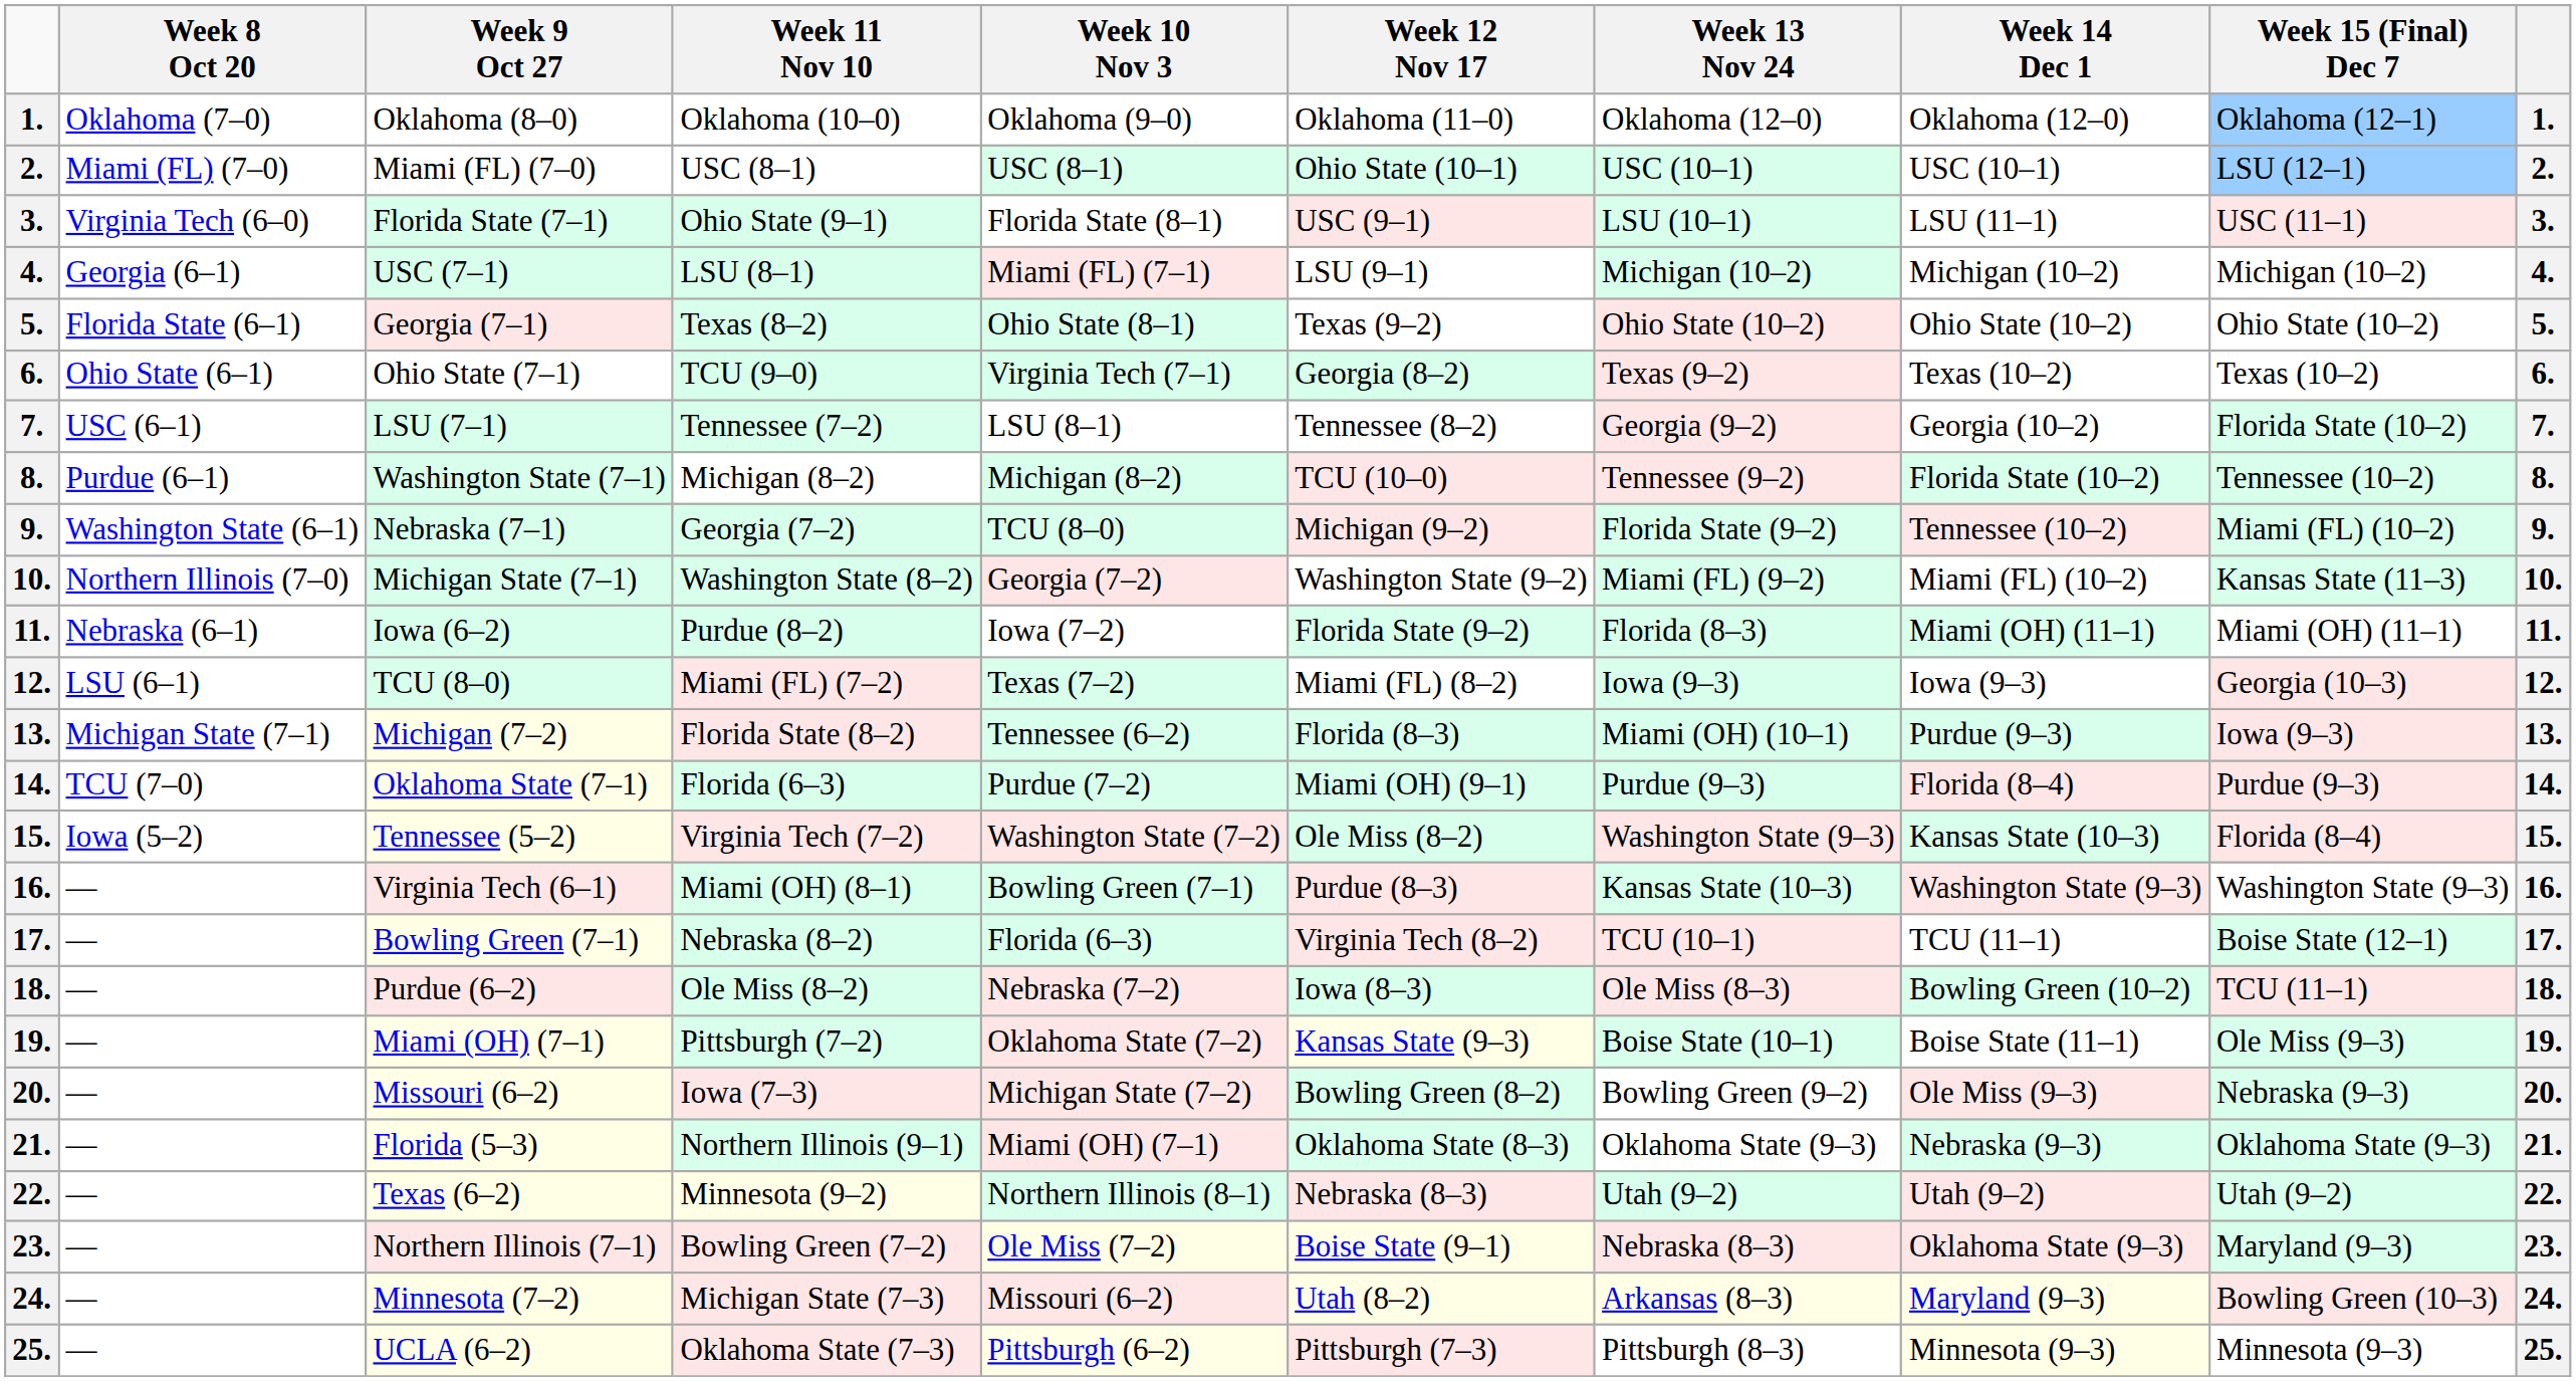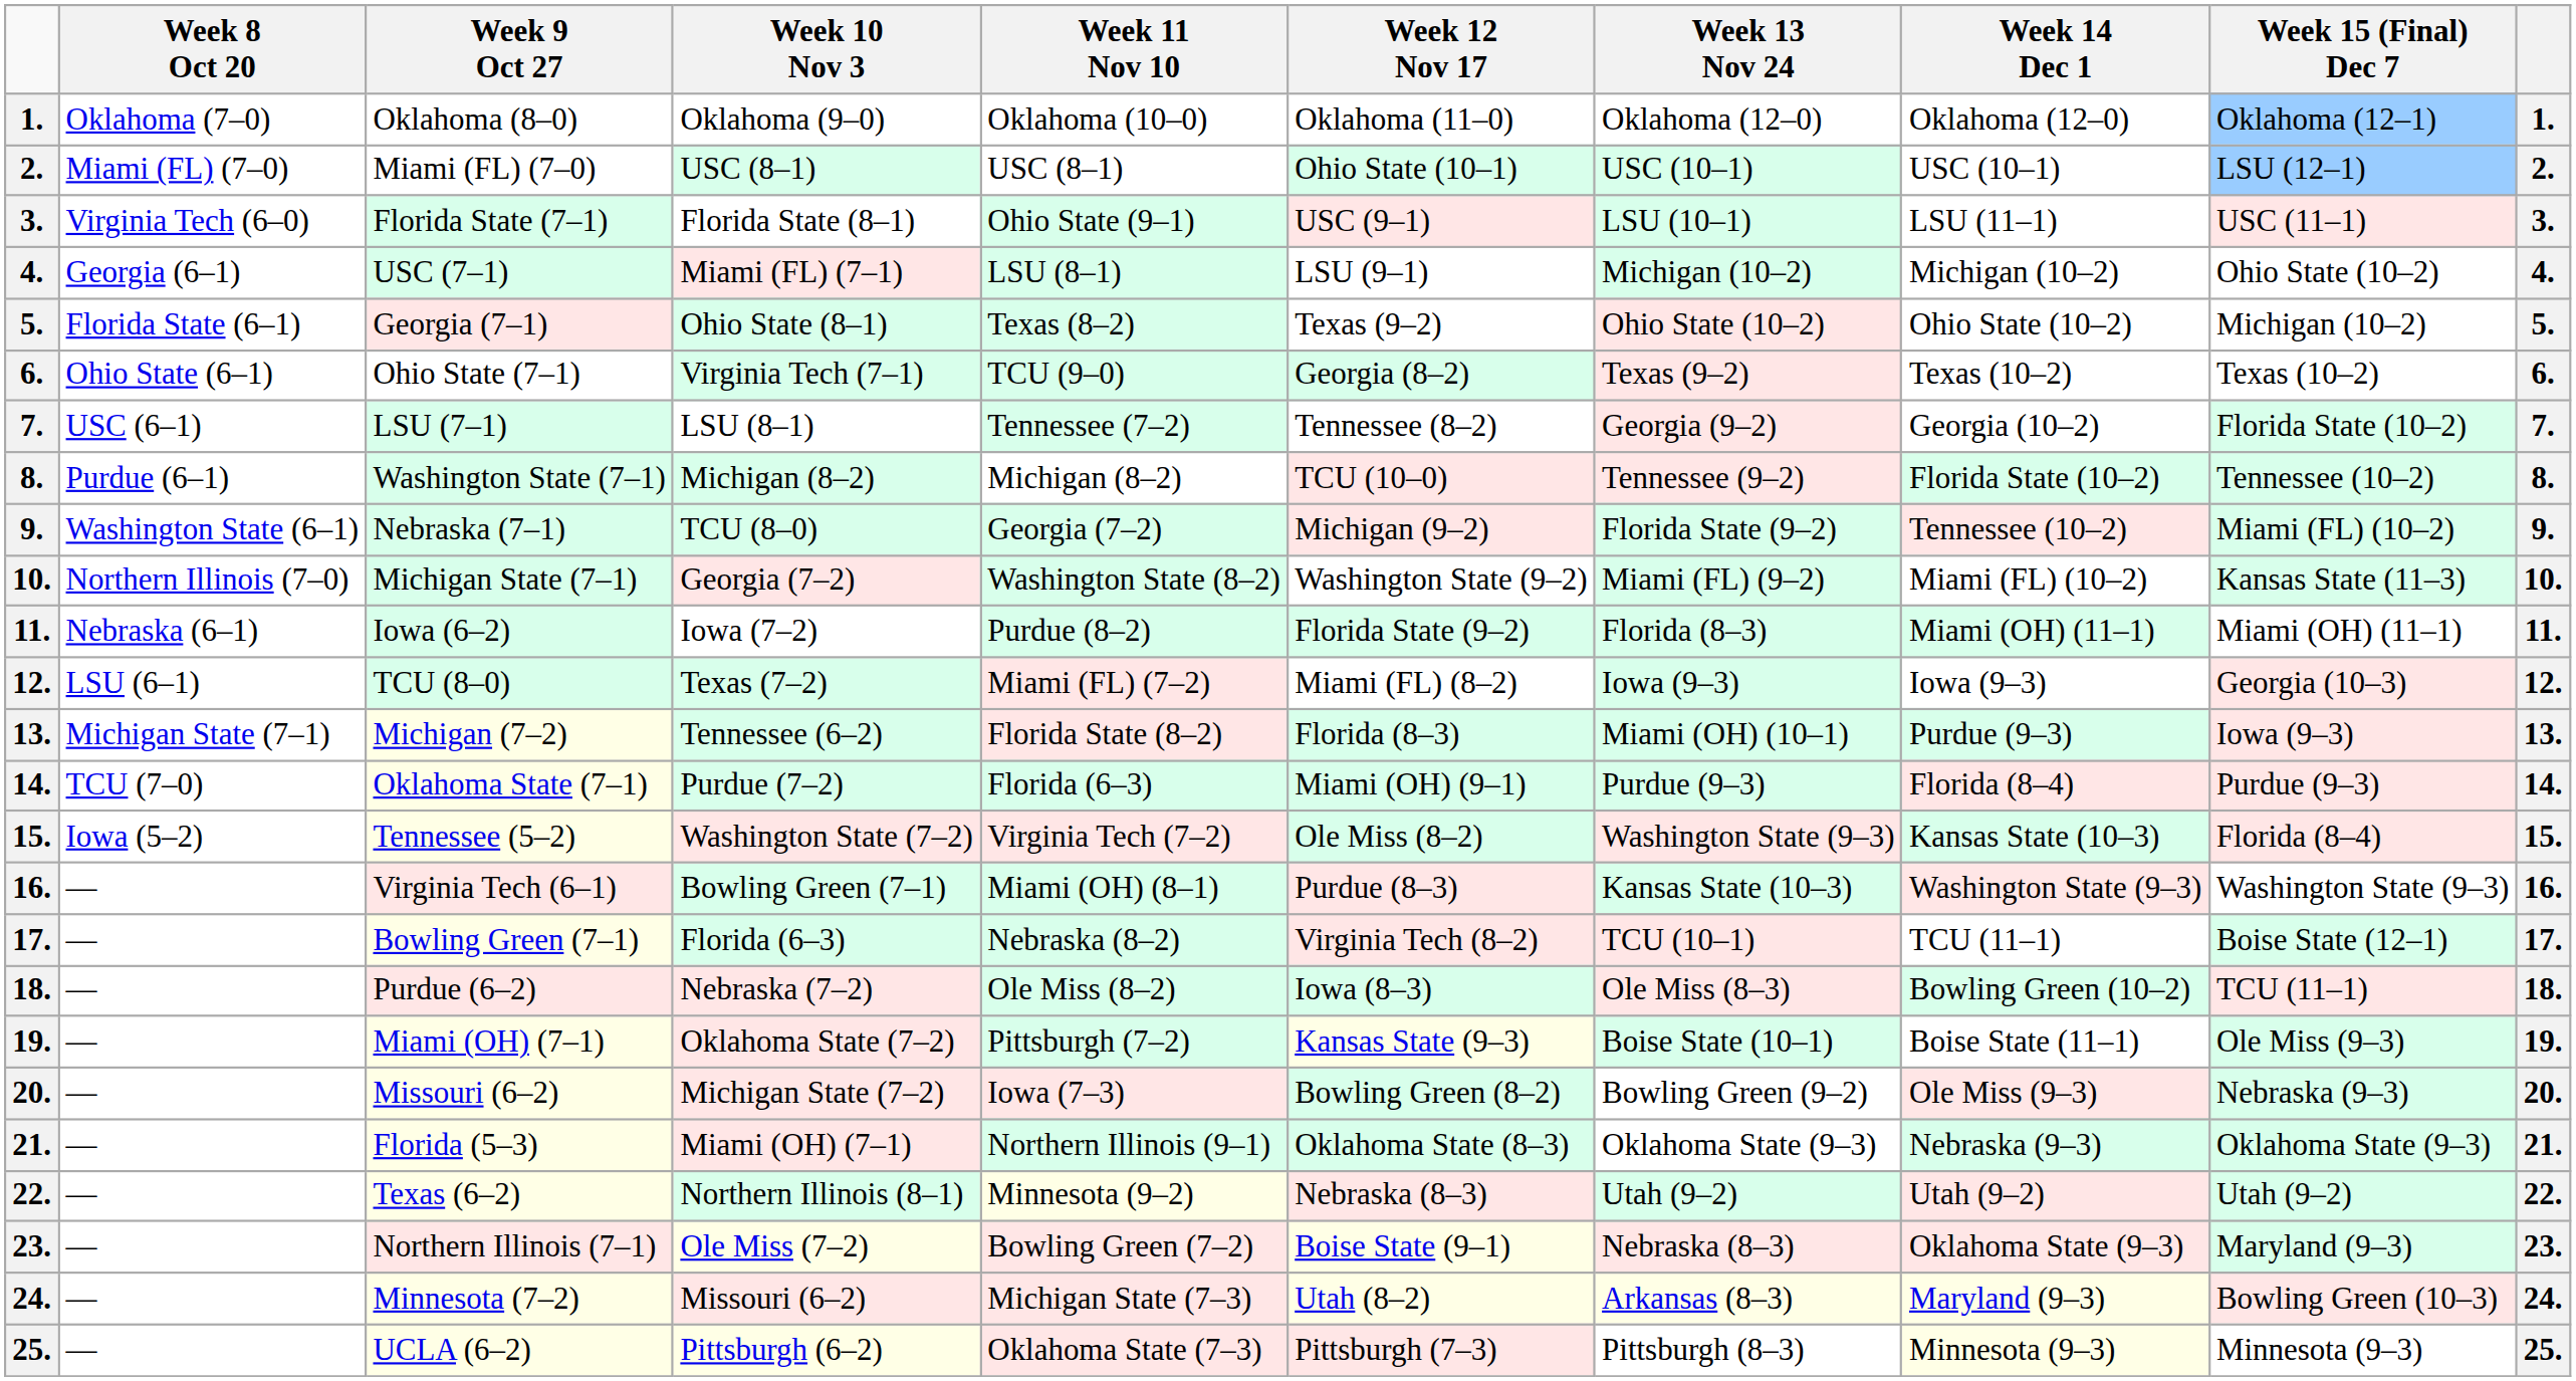columns swapped: Week 10 Nov 3 <-> Week 11 Nov 10
USC (7–1) | Week 15 (Final) Dec 7: Michigan (10–2) -> Ohio State (10–2)
Georgia (7–1) | Week 15 (Final) Dec 7: Ohio State (10–2) -> Michigan (10–2)
